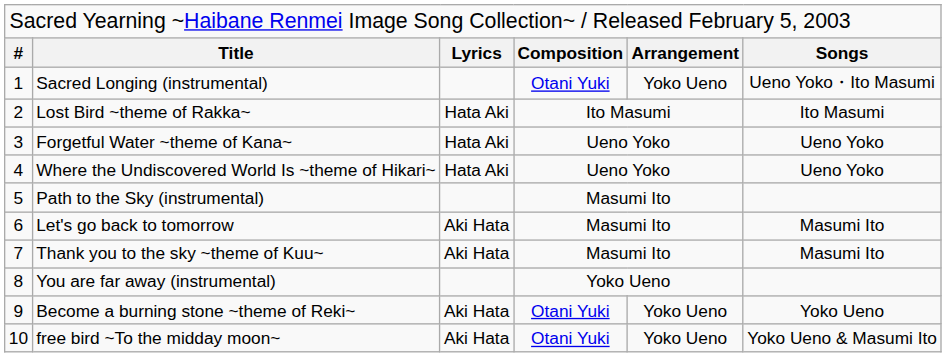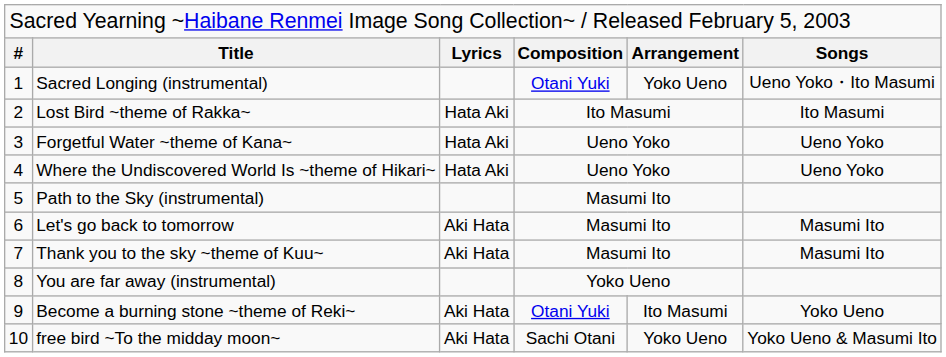Become a burning stone ~theme of Reki~ | column 5: Yoko Ueno -> Ito Masumi
free bird ~To the midday moon~ | column 4: Otani Yuki -> Sachi Otani
